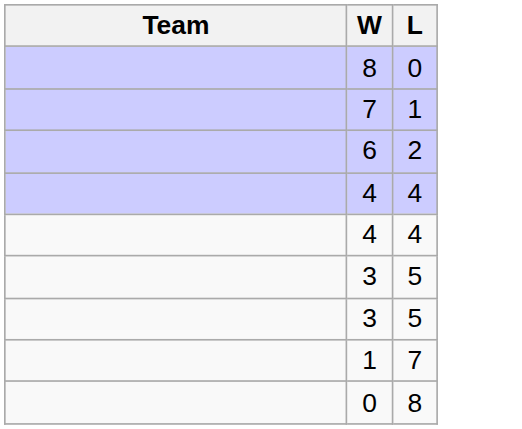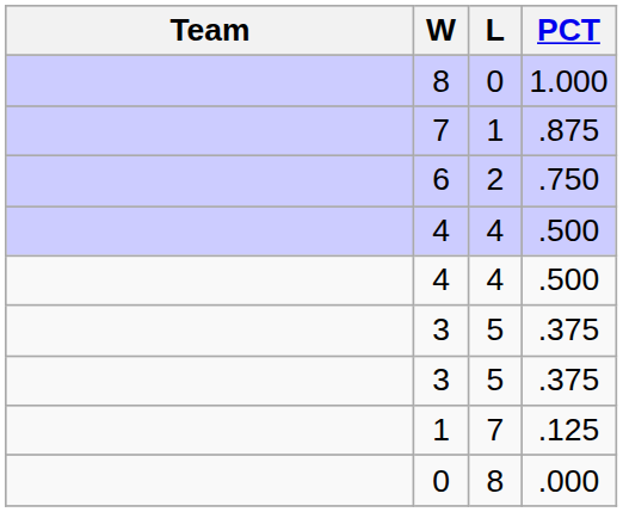+ column: PCT | 1.000 | .875 | .750 | .500 | .500 | .375 | .375 | .125 | .000
